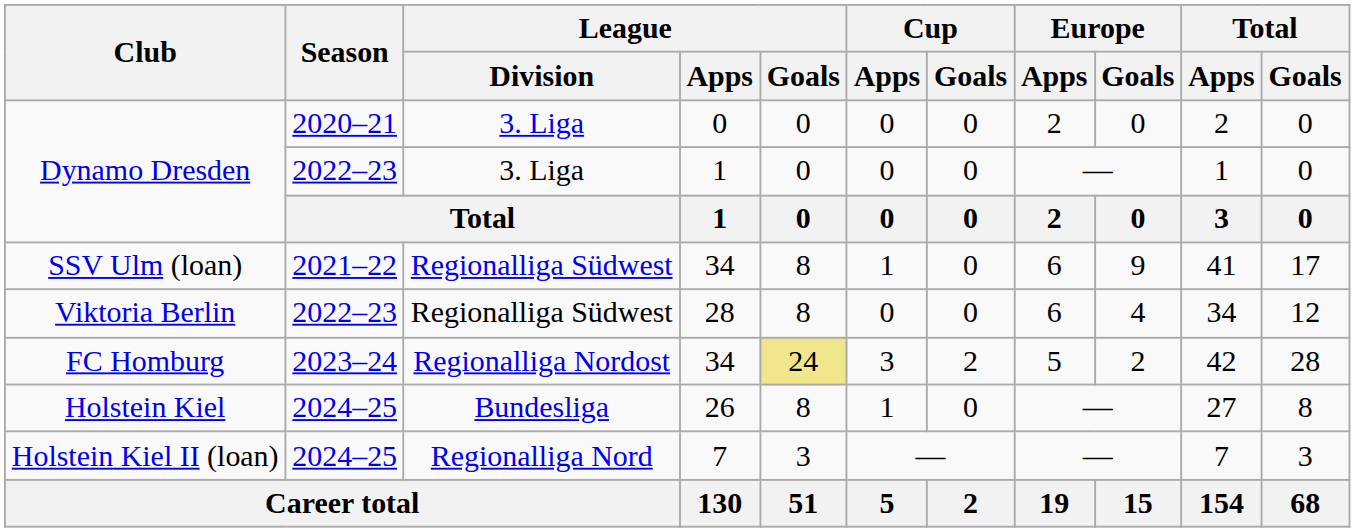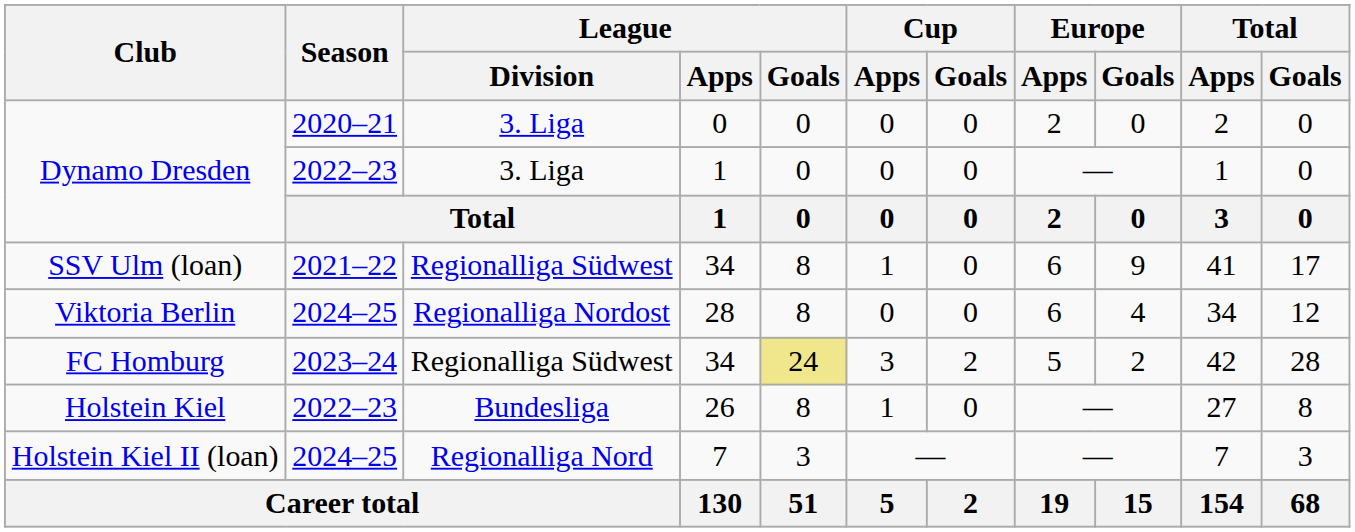Viktoria Berlin | Season: 2022–23 -> 2024–25
Viktoria Berlin | League / Division: Regionalliga Südwest -> Regionalliga Nordost
FC Homburg | League / Division: Regionalliga Nordost -> Regionalliga Südwest
Holstein Kiel | Season: 2024–25 -> 2022–23
